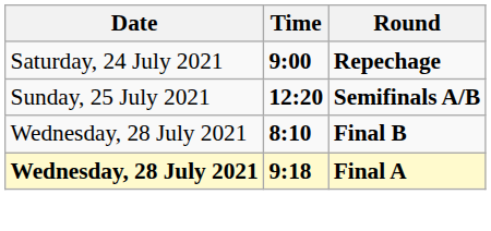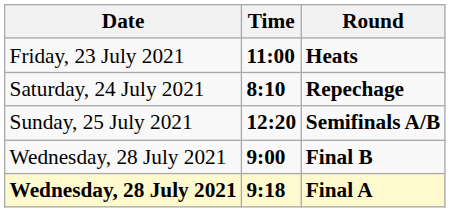+ row: Friday, 23 July 2021 | 11:00 | Heats
Repechage | Time: 9:00 -> 8:10
Final B | Time: 8:10 -> 9:00
